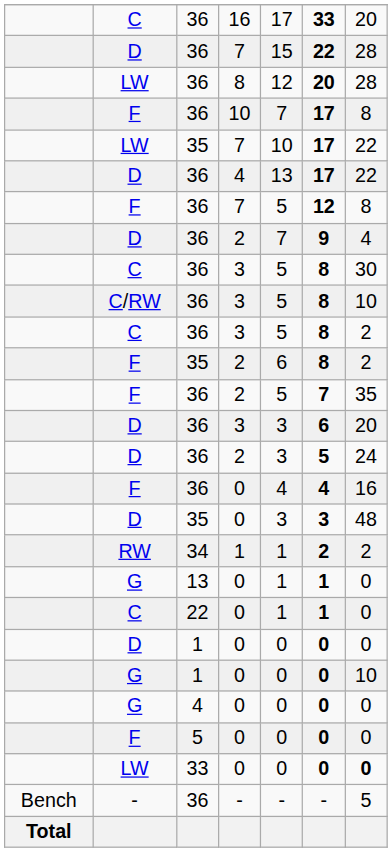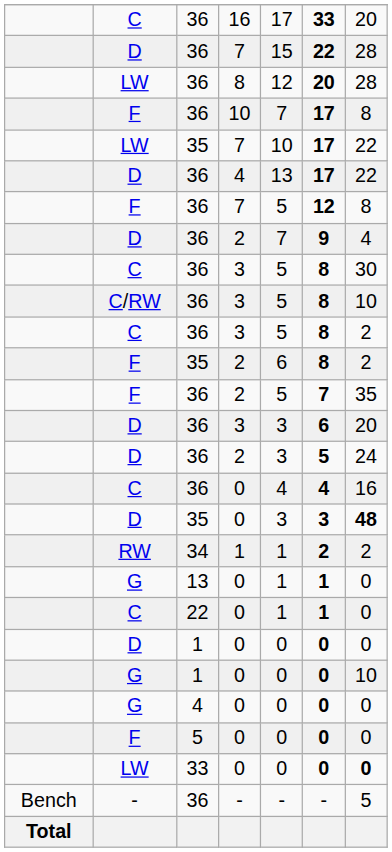36 / 0 | column 2: F -> C
35 / 0 | column 7: normal -> bold
